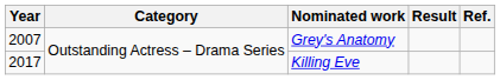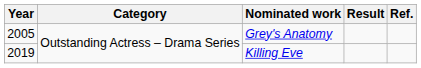Grey's Anatomy | Year: 2007 -> 2005
Killing Eve | Year: 2017 -> 2019
